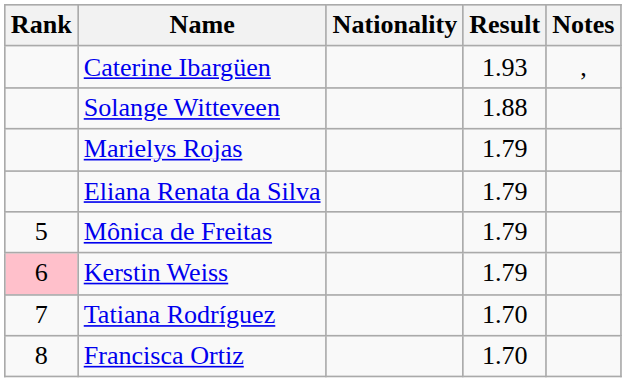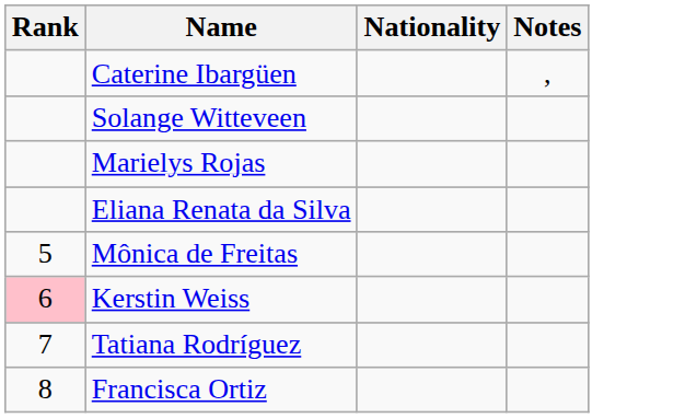- column: Result | 1.93 | 1.88 | 1.79 | 1.79 | 1.79 | 1.79 | 1.70 | 1.70
